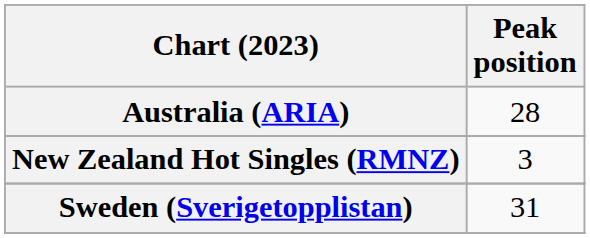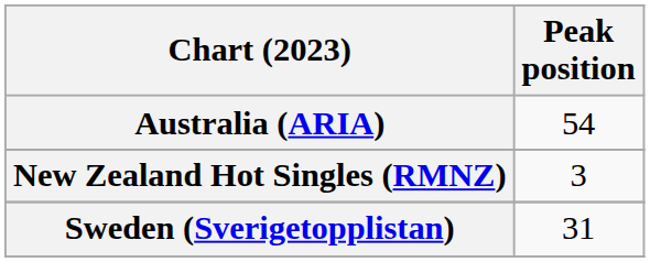Australia (ARIA) | Peak position: 28 -> 54
